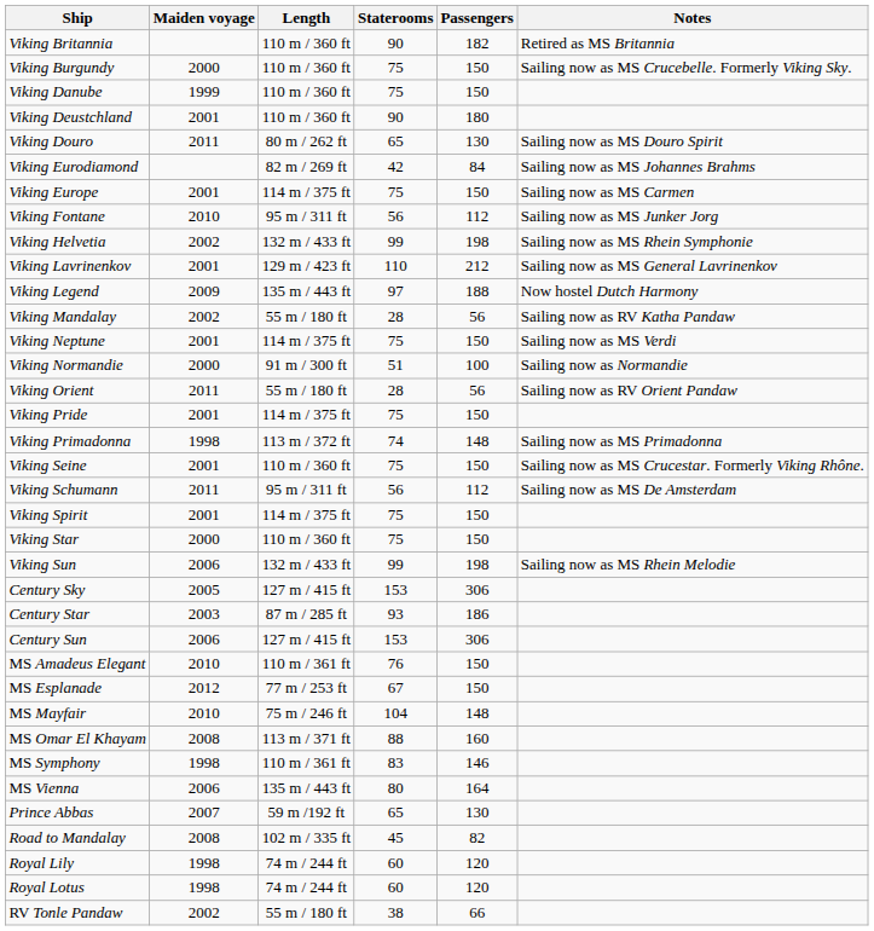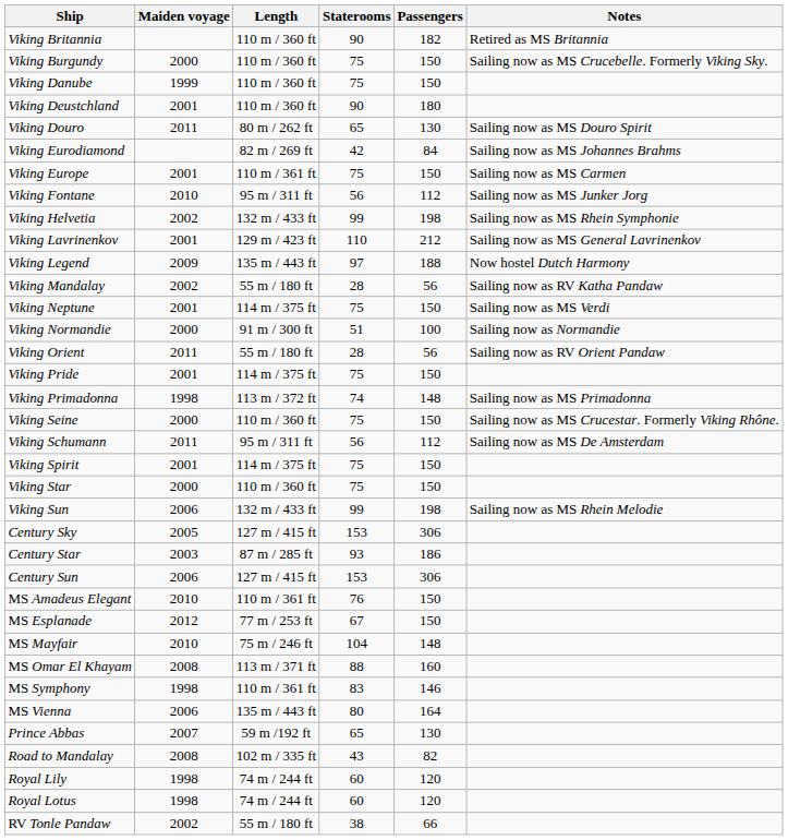Viking Europe | Length: 114 m / 375 ft -> 110 m / 361 ft
Viking Seine | Maiden voyage: 2001 -> 2000
Road to Mandalay | Staterooms: 45 -> 43
